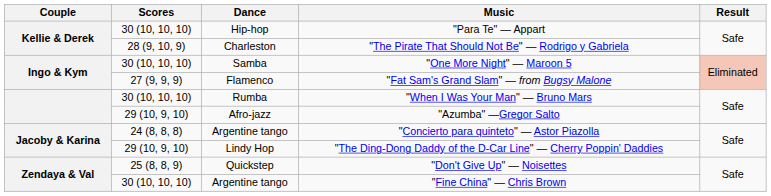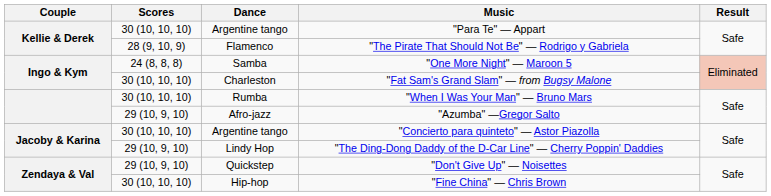"Para Te" — Appart | Dance: Hip-hop -> Argentine tango
"The Pirate That Should Not Be" — Rodrigo y Gabriela | Dance: Charleston -> Flamenco
"One More Night" — Maroon 5 | Scores: 30 (10, 10, 10) -> 24 (8, 8, 8)
"Fat Sam's Grand Slam" — from Bugsy Malone | Scores: 27 (9, 9, 9) -> 30 (10, 10, 10)
"Fat Sam's Grand Slam" — from Bugsy Malone | Dance: Flamenco -> Charleston
"Concierto para quinteto" — Astor Piazolla | Scores: 24 (8, 8, 8) -> 30 (10, 10, 10)
"Don't Give Up" — Noisettes | Scores: 25 (8, 8, 9) -> 29 (10, 9, 10)
"Fine China" — Chris Brown | Dance: Argentine tango -> Hip-hop
